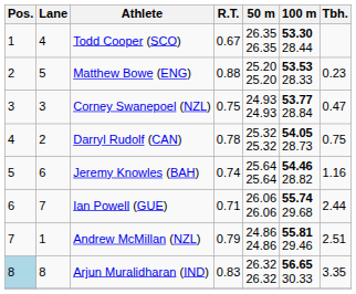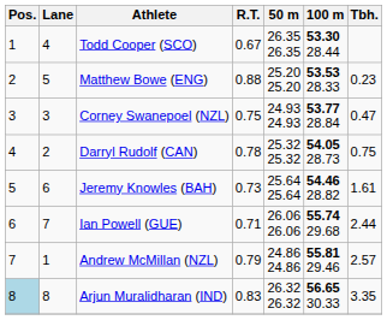Jeremy Knowles (BAH) | R.T.: 0.74 -> 0.73
Jeremy Knowles (BAH) | Tbh.: 1.16 -> 1.61
Andrew McMillan (NZL) | Tbh.: 2.51 -> 2.57
